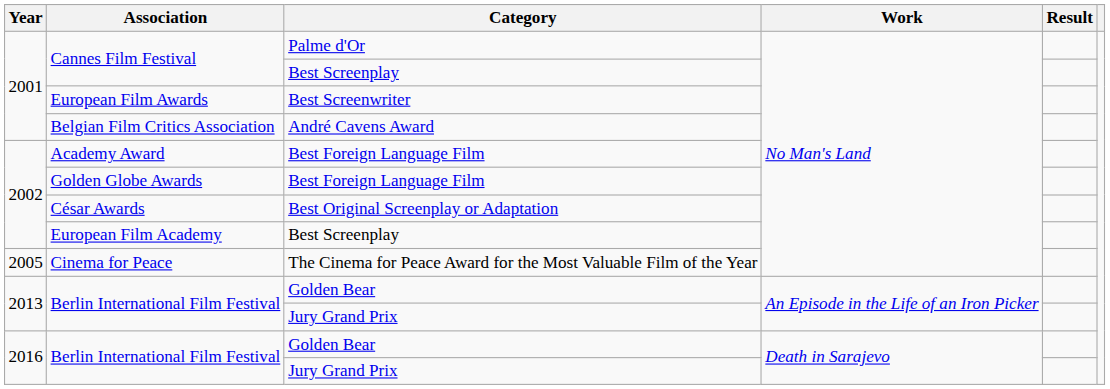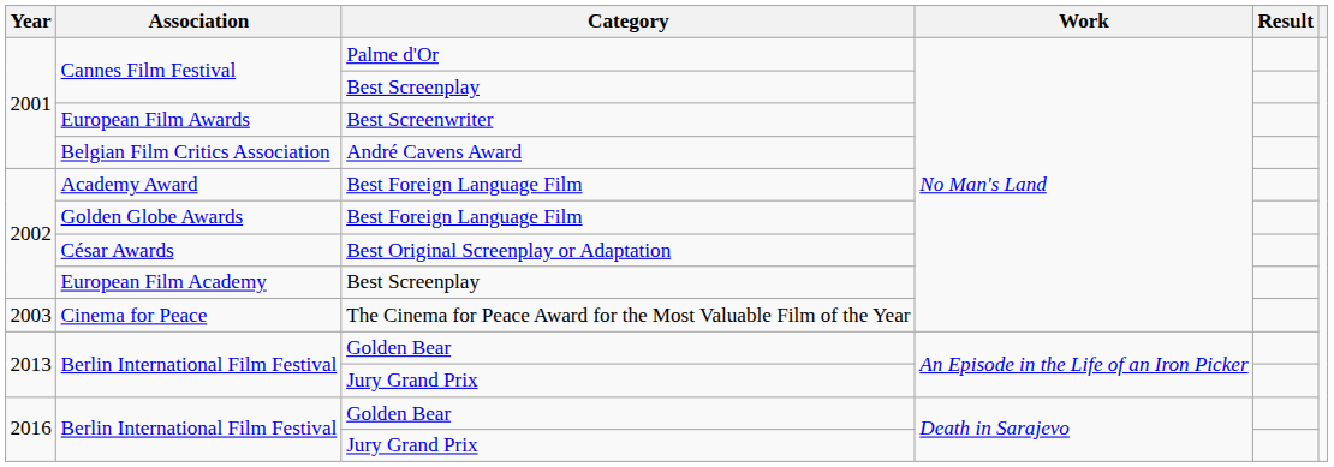Cinema for Peace | Year: 2005 -> 2003
